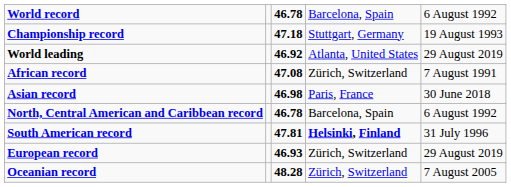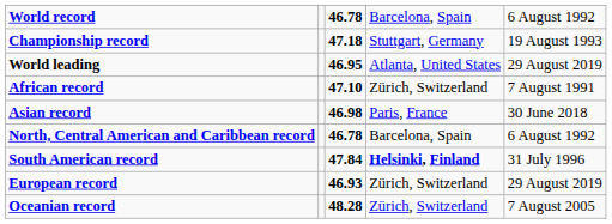World leading | column 3: 46.92 -> 46.95
African record | column 3: 47.08 -> 47.10
South American record | column 3: 47.81 -> 47.84
